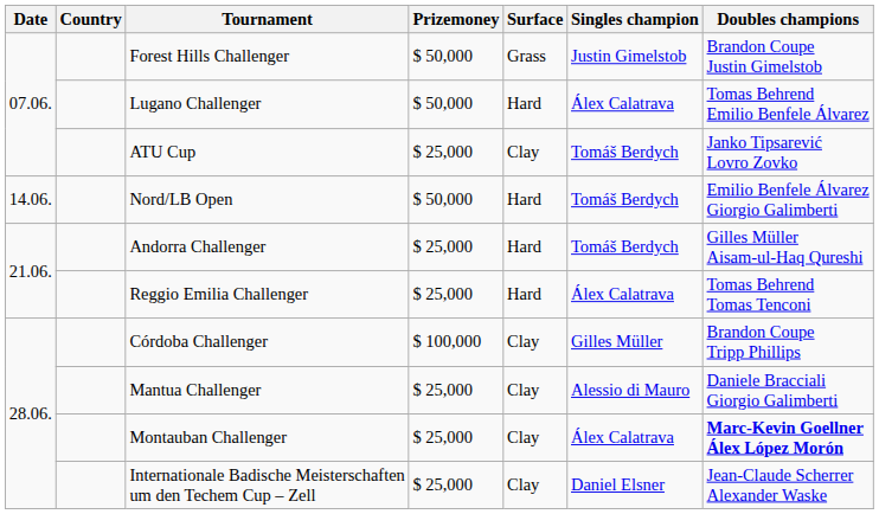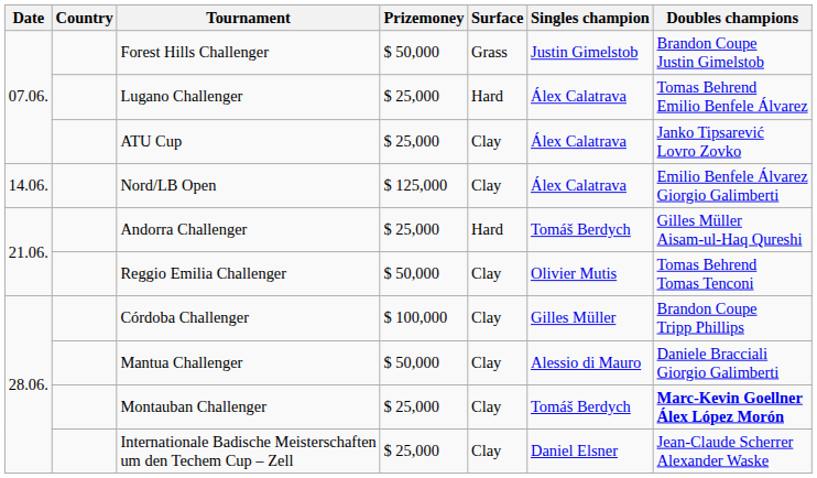Lugano Challenger | Prizemoney: $ 50,000 -> $ 25,000
ATU Cup | Singles champion: Tomáš Berdych -> Álex Calatrava
Nord/LB Open | Prizemoney: $ 50,000 -> $ 125,000
Nord/LB Open | Surface: Hard -> Clay
Nord/LB Open | Singles champion: Tomáš Berdych -> Álex Calatrava
Reggio Emilia Challenger | Prizemoney: $ 25,000 -> $ 50,000
Reggio Emilia Challenger | Surface: Hard -> Clay
Reggio Emilia Challenger | Singles champion: Álex Calatrava -> Olivier Mutis
Mantua Challenger | Prizemoney: $ 25,000 -> $ 50,000
Montauban Challenger | Singles champion: Álex Calatrava -> Tomáš Berdych
